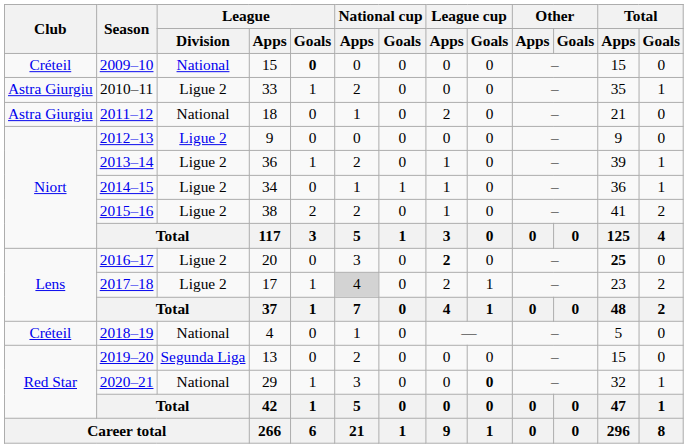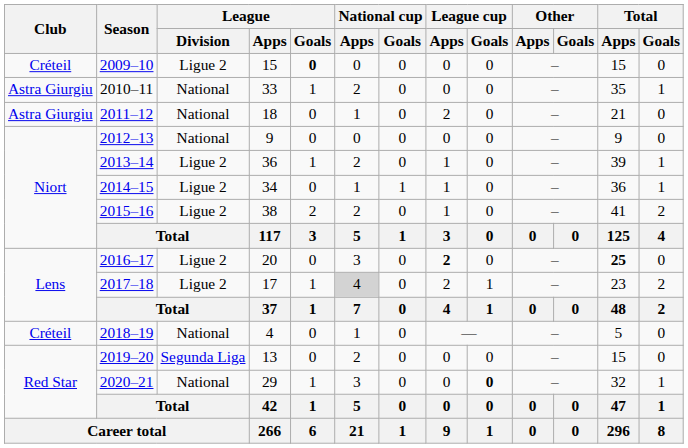2009–10 | League / Division: National -> Ligue 2
2010–11 | League / Division: Ligue 2 -> National
2012–13 | League / Division: Ligue 2 -> National
